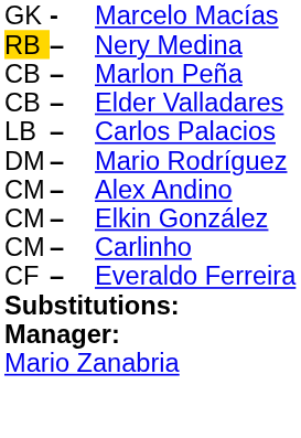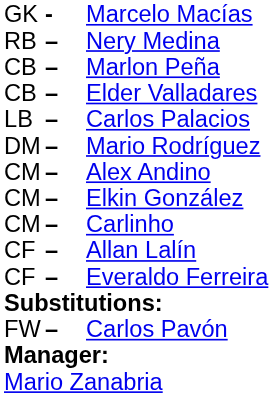Nery Medina | column 1: gold background -> no background
+ row: CF | – | Allan Lalín
+ row: FW | – | Carlos Pavón
